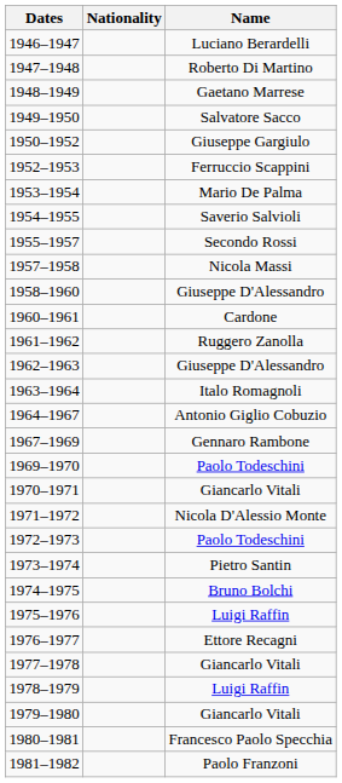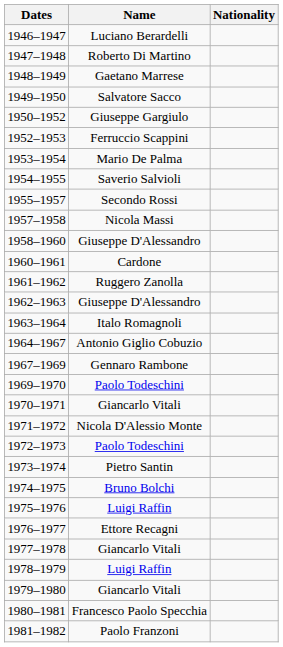columns swapped: Name <-> Nationality
